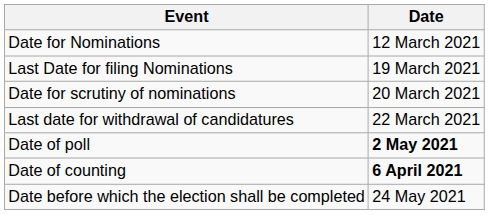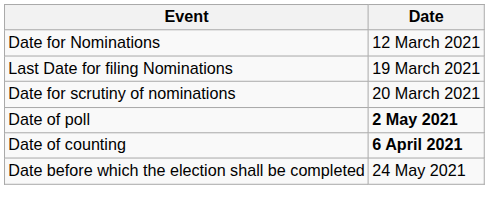- row: Last date for withdrawal of candidatures | 22 March 2021
